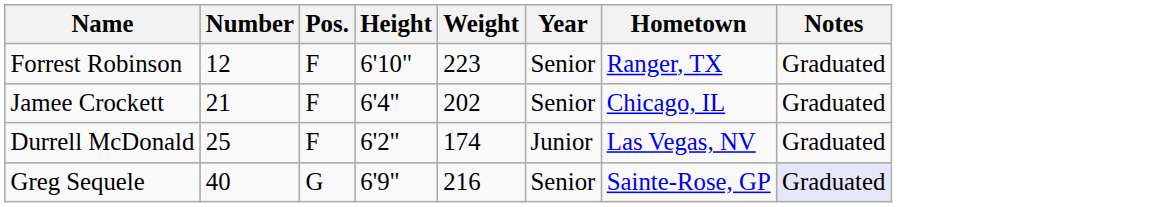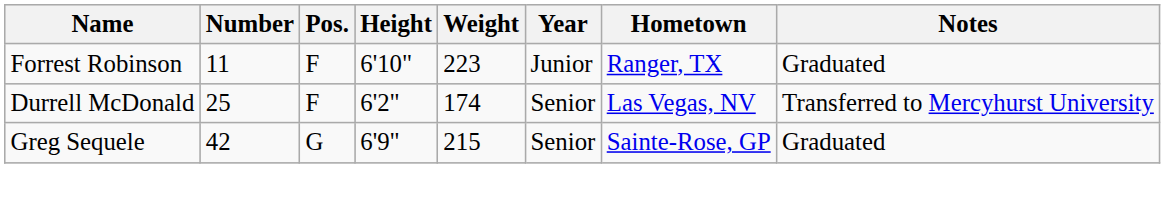Forrest Robinson | Number: 12 -> 11
Forrest Robinson | Year: Senior -> Junior
- row: Jamee Crockett | 21 | F | 6'4" | 202 | Senior | Chicago, IL | Graduated
Durrell McDonald | Year: Junior -> Senior
Durrell McDonald | Notes: Graduated -> Transferred to Mercyhurst University
Greg Sequele | Number: 40 -> 42
Greg Sequele | Weight: 216 -> 215
Greg Sequele | Notes: lavender background -> no background
